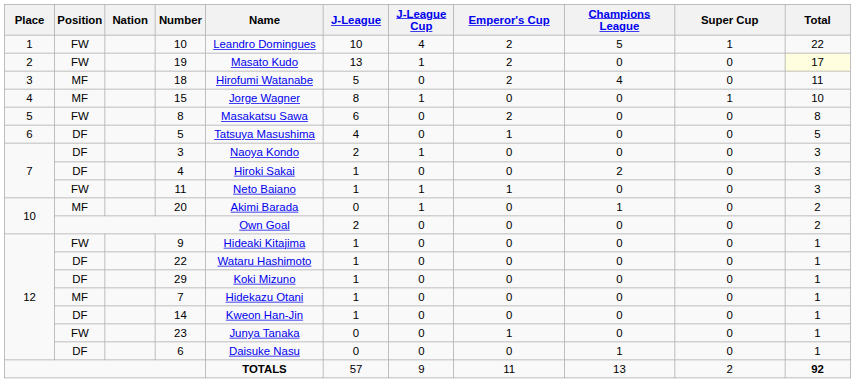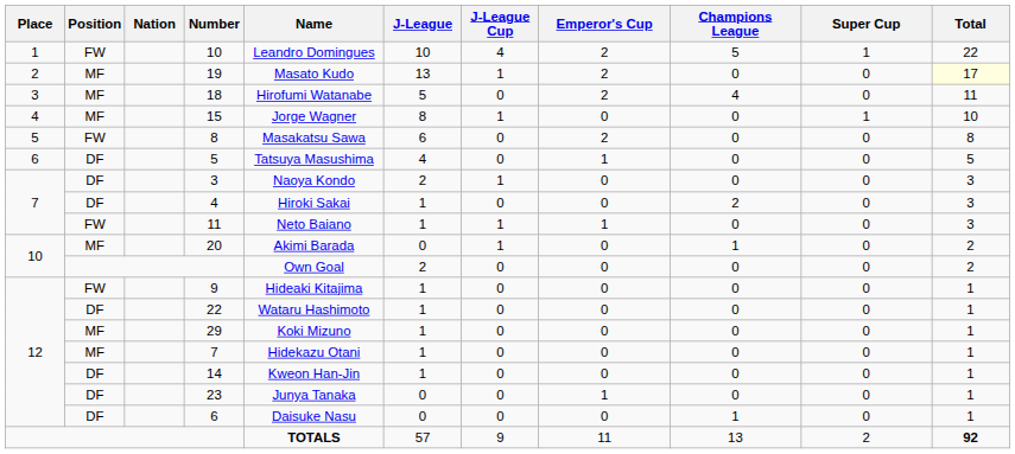19 | Position: FW -> MF
29 | Position: DF -> MF
23 | Position: FW -> DF
